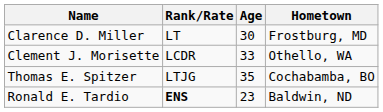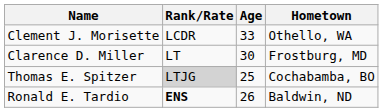rows swapped: Clarence D. Miller <-> Clement J. Morisette
Thomas E. Spitzer | Rank/Rate: no background -> lightgrey background
Thomas E. Spitzer | Age: 35 -> 25
Ronald E. Tardio | Age: 23 -> 26
